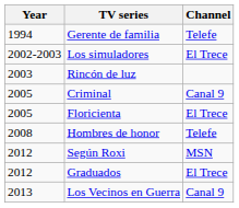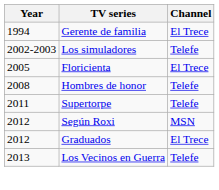Gerente de familia | Channel: Telefe -> El Trece
Los simuladores | Channel: El Trece -> Telefe
- row: 2003 | Rincón de luz
- row: 2005 | Criminal | Canal 9
+ row: 2011 | Supertorpe | Telefe
Los Vecinos en Guerra | Channel: Canal 9 -> Telefe
